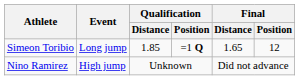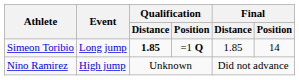Simeon Toribio | Qualification / Distance: normal -> bold
Simeon Toribio | Final / Distance: 1.65 -> 1.85
Simeon Toribio | Final / Position: 12 -> 14
